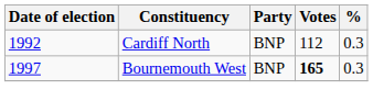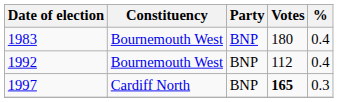+ row: 1983 | Bournemouth West | BNP | 180 | 0.4
1992 | Constituency: Cardiff North -> Bournemouth West
1992 | %: 0.3 -> 0.4
1997 | Constituency: Bournemouth West -> Cardiff North
